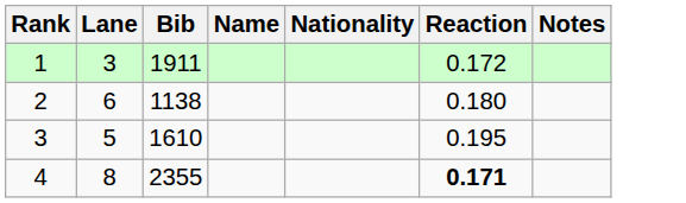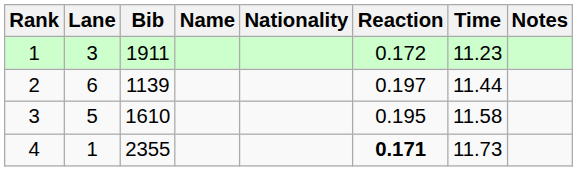+ column: Time | 11.23 | 11.44 | 11.58 | 11.73
2 | Bib: 1138 -> 1139
2 | Reaction: 0.180 -> 0.197
4 | Lane: 8 -> 1
